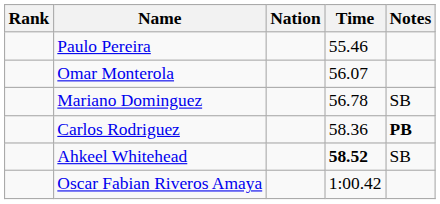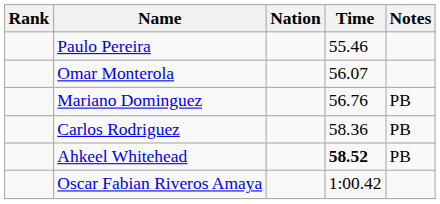Mariano Dominguez | Time: 56.78 -> 56.76
Mariano Dominguez | Notes: SB -> PB
Carlos Rodriguez | Notes: bold -> normal
Ahkeel Whitehead | Notes: SB -> PB
